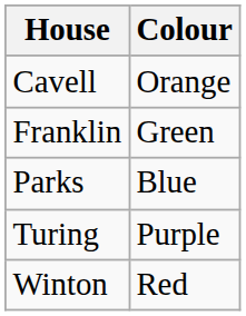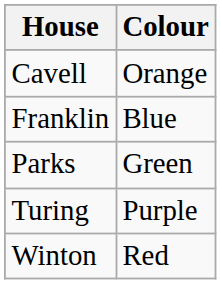Franklin | Colour: Green -> Blue
Parks | Colour: Blue -> Green
